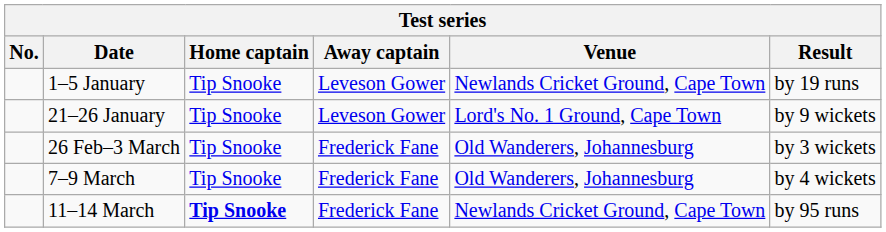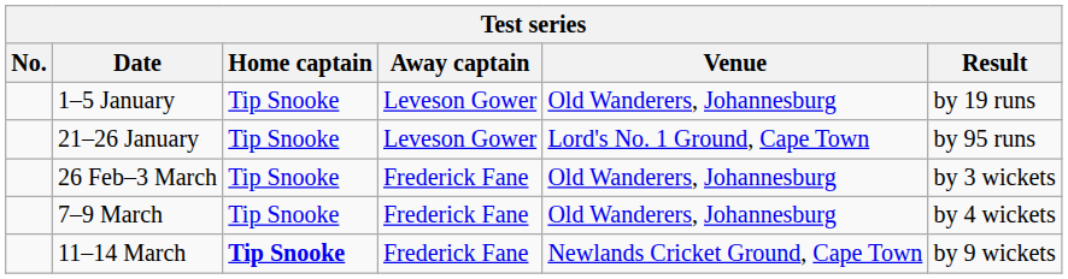1–5 January | Venue: Newlands Cricket Ground, Cape Town -> Old Wanderers, Johannesburg
21–26 January | Result: by 9 wickets -> by 95 runs
11–14 March | Result: by 95 runs -> by 9 wickets
